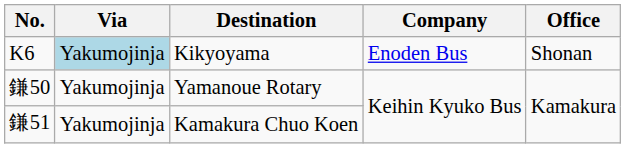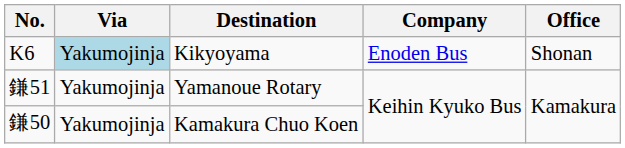Yamanoue Rotary | No.: 鎌50 -> 鎌51
Kamakura Chuo Koen | No.: 鎌51 -> 鎌50
